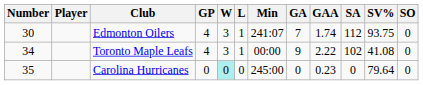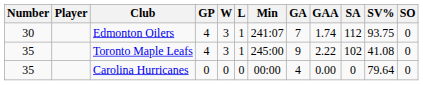Toronto Maple Leafs | Number: 34 -> 35
Toronto Maple Leafs | Min: 00:00 -> 245:00
Carolina Hurricanes | W: paleturquoise background -> no background
Carolina Hurricanes | Min: 245:00 -> 00:00
Carolina Hurricanes | GA: 0 -> 4
Carolina Hurricanes | GAA: 0.23 -> 0.00
